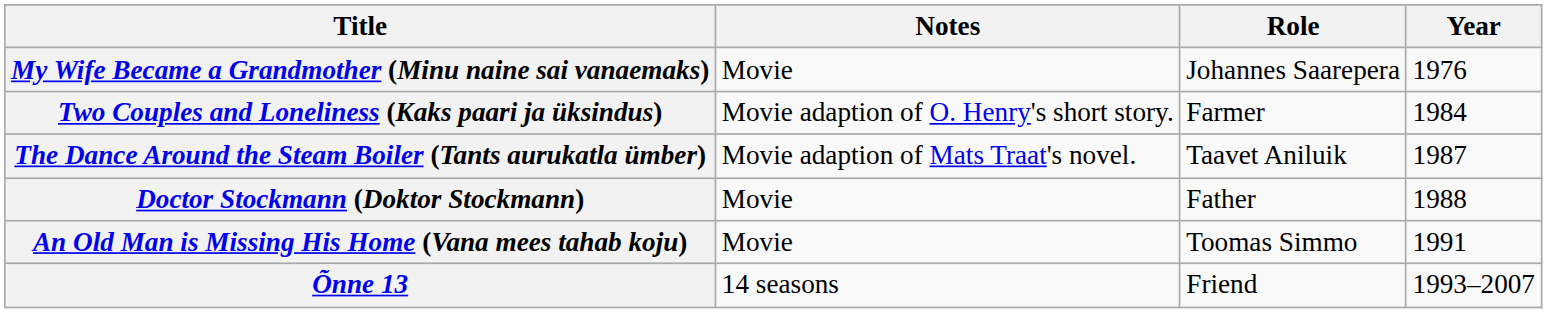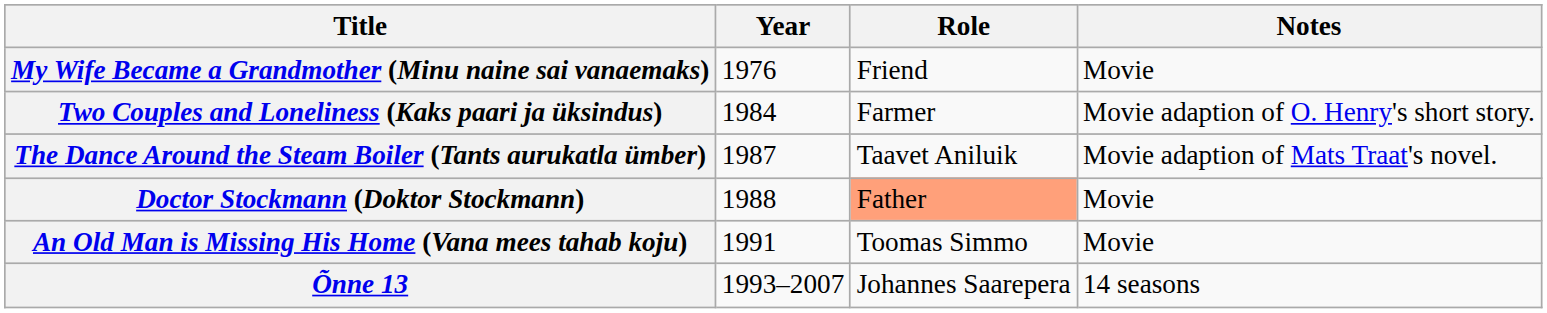columns swapped: Year <-> Notes
My Wife Became a Grandmother (Minu naine sai vanaemaks) | Role: Johannes Saarepera -> Friend
Doctor Stockmann (Doktor Stockmann) | Role: no background -> lightsalmon background
Õnne 13 | Role: Friend -> Johannes Saarepera
